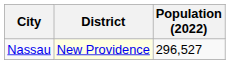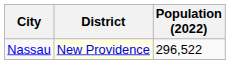Nassau | Population (2022): 296,527 -> 296,522
